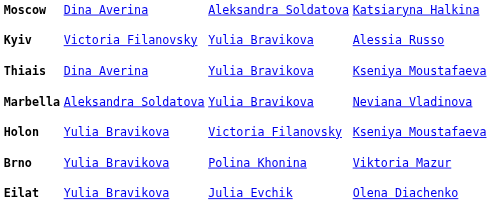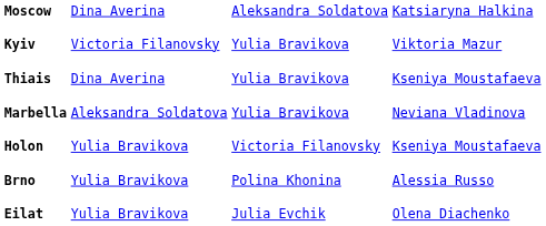Kyiv | column 4: Alessia Russo -> Viktoria Mazur
Brno | column 4: Viktoria Mazur -> Alessia Russo
